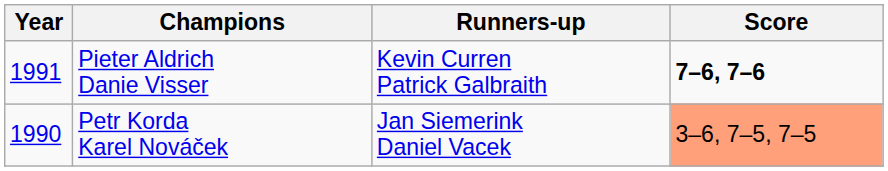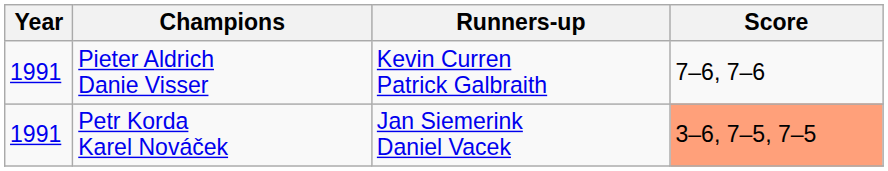Pieter Aldrich Danie Visser | Score: bold -> normal
Petr Korda Karel Nováček | Year: 1990 -> 1991
